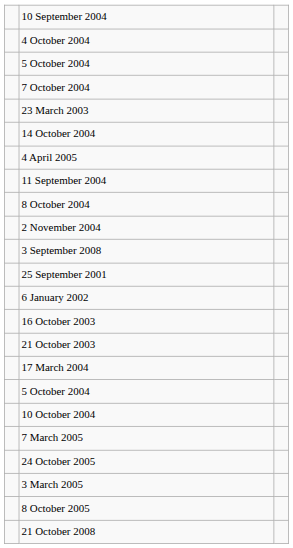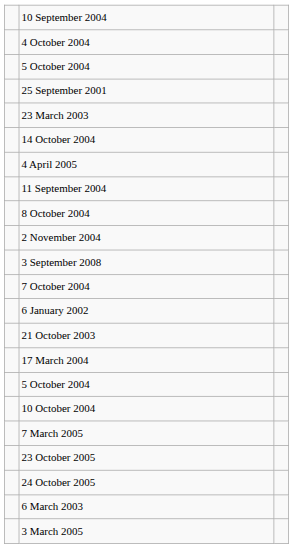rows swapped: 7 October 2004 <-> 25 September 2001
- row: 16 October 2003
+ row: 23 October 2005
+ row: 6 March 2003
- row: 8 October 2005
- row: 21 October 2008
